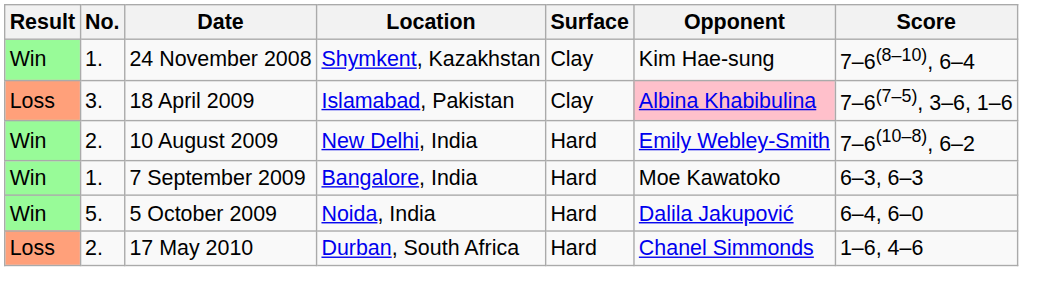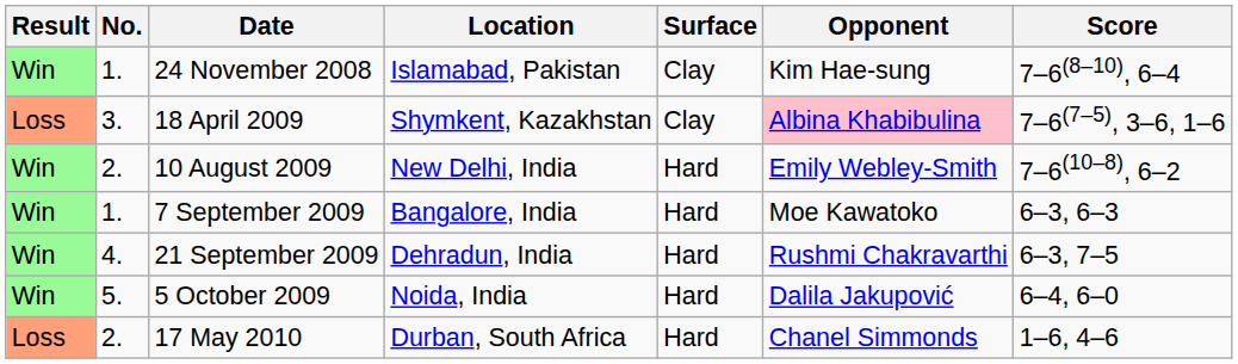24 November 2008 | Location: Shymkent, Kazakhstan -> Islamabad, Pakistan
18 April 2009 | Location: Islamabad, Pakistan -> Shymkent, Kazakhstan
+ row: Win | 4. | 21 September 2009 | Dehradun, India | Hard | Rushmi Chakravarthi | 6–3, 7–5
